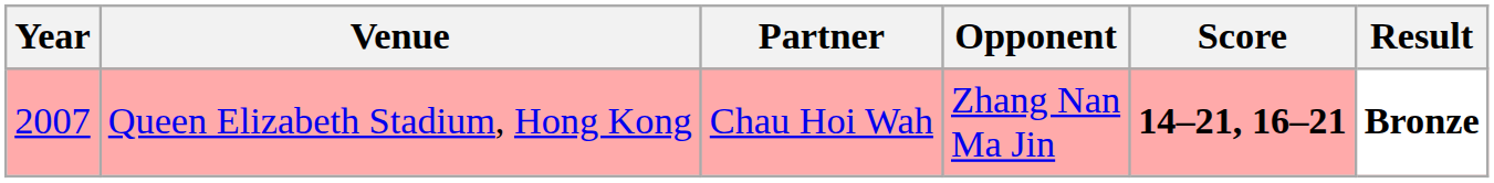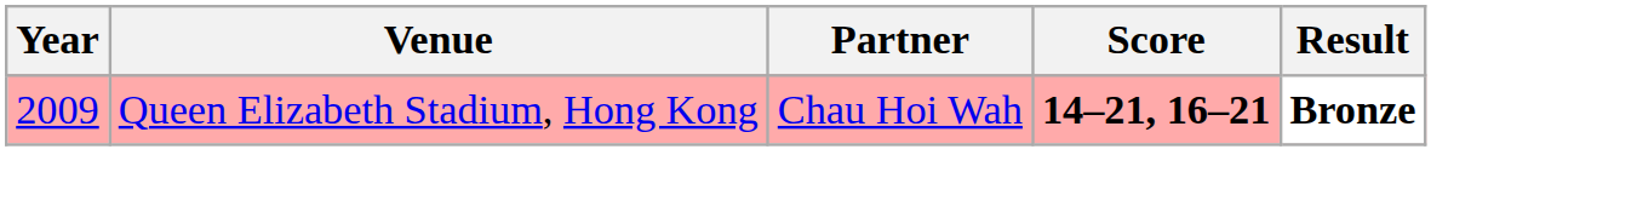- column: Opponent | Zhang Nan Ma Jin
Queen Elizabeth Stadium, Hong Kong | Year: 2007 -> 2009
